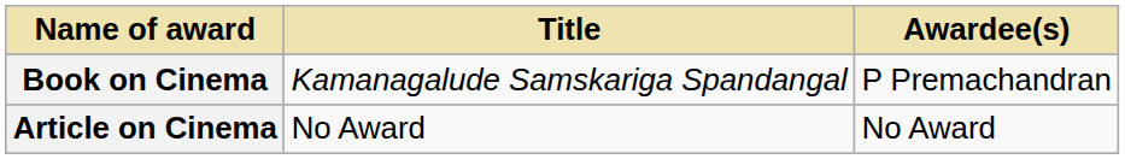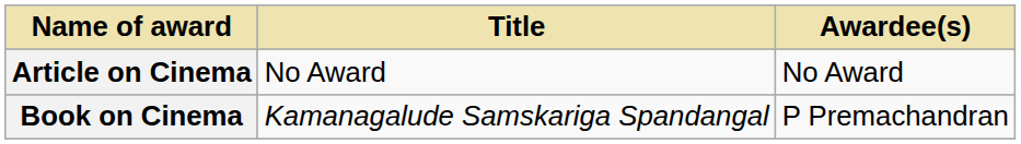rows swapped: Book on Cinema <-> Article on Cinema
